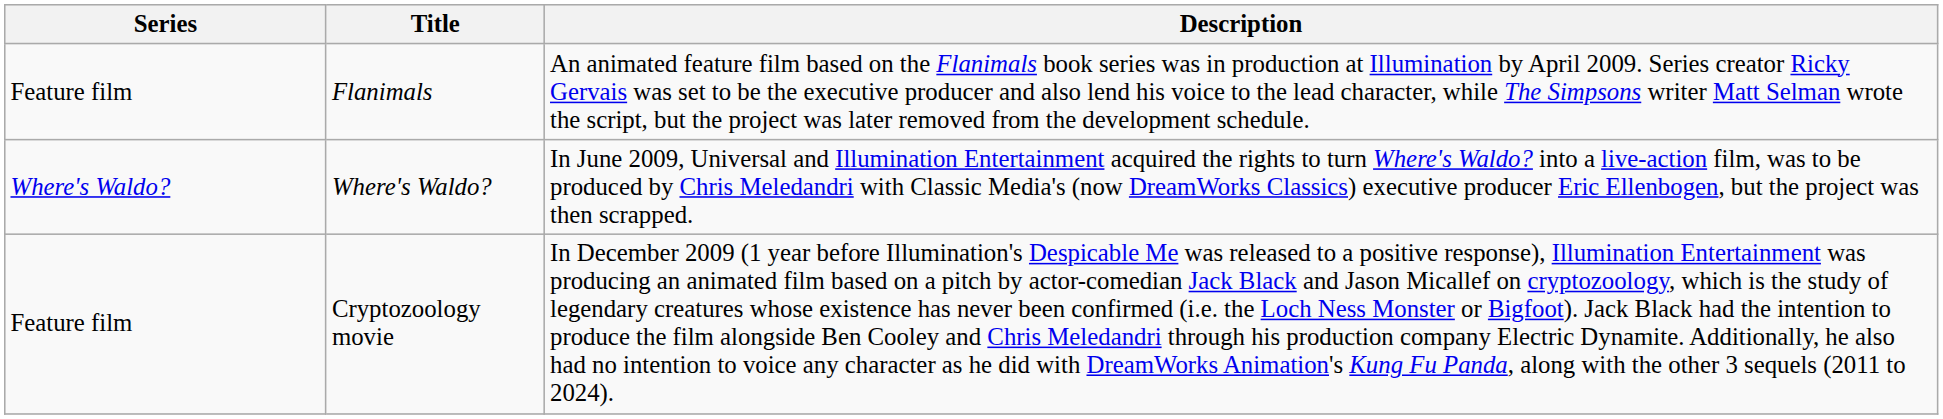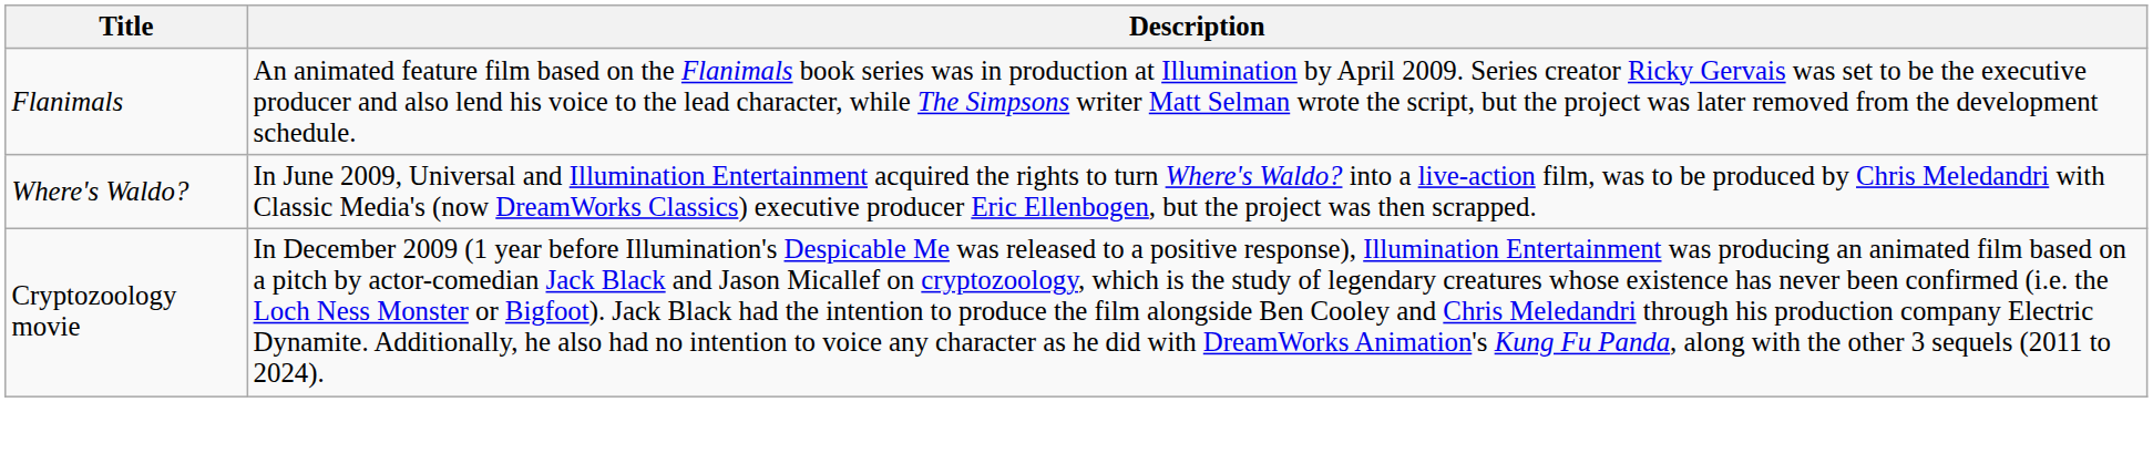- column: Series | Feature film | Where's Waldo? | Feature film
